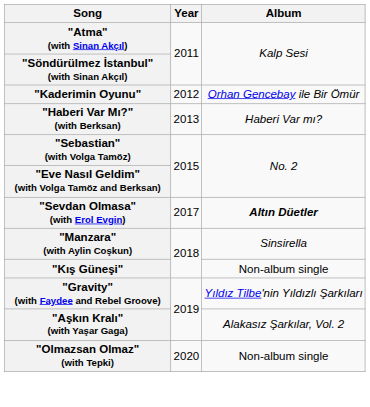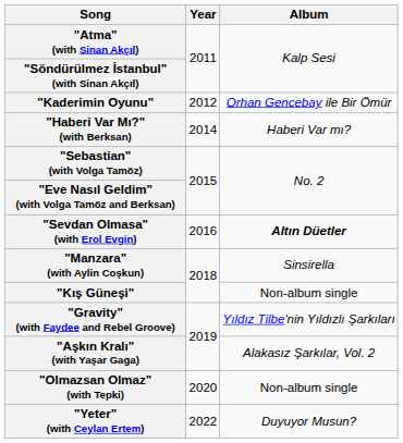"Haberi Var Mı?" (with Berksan) | Year: 2013 -> 2014
"Sevdan Olmasa" (with Erol Evgin) | Year: 2017 -> 2016
+ row: "Yeter" (with Ceylan Ertem) | 2022 | Duyuyor Musun?
